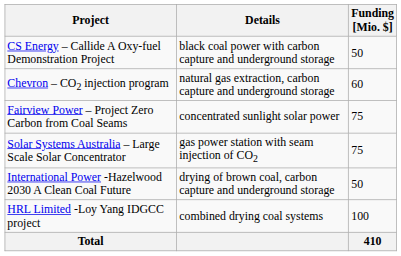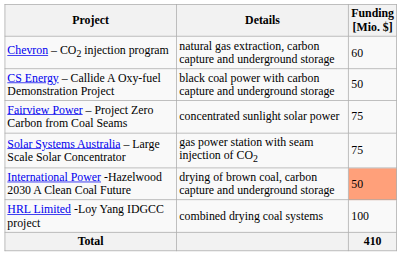rows swapped: Chevron – CO2 injection program <-> CS Energy – Callide A Oxy-fuel Demonstration Project
International Power -Hazelwood 2030 A Clean Coal Future | Funding [Mio. $]: no background -> lightsalmon background
